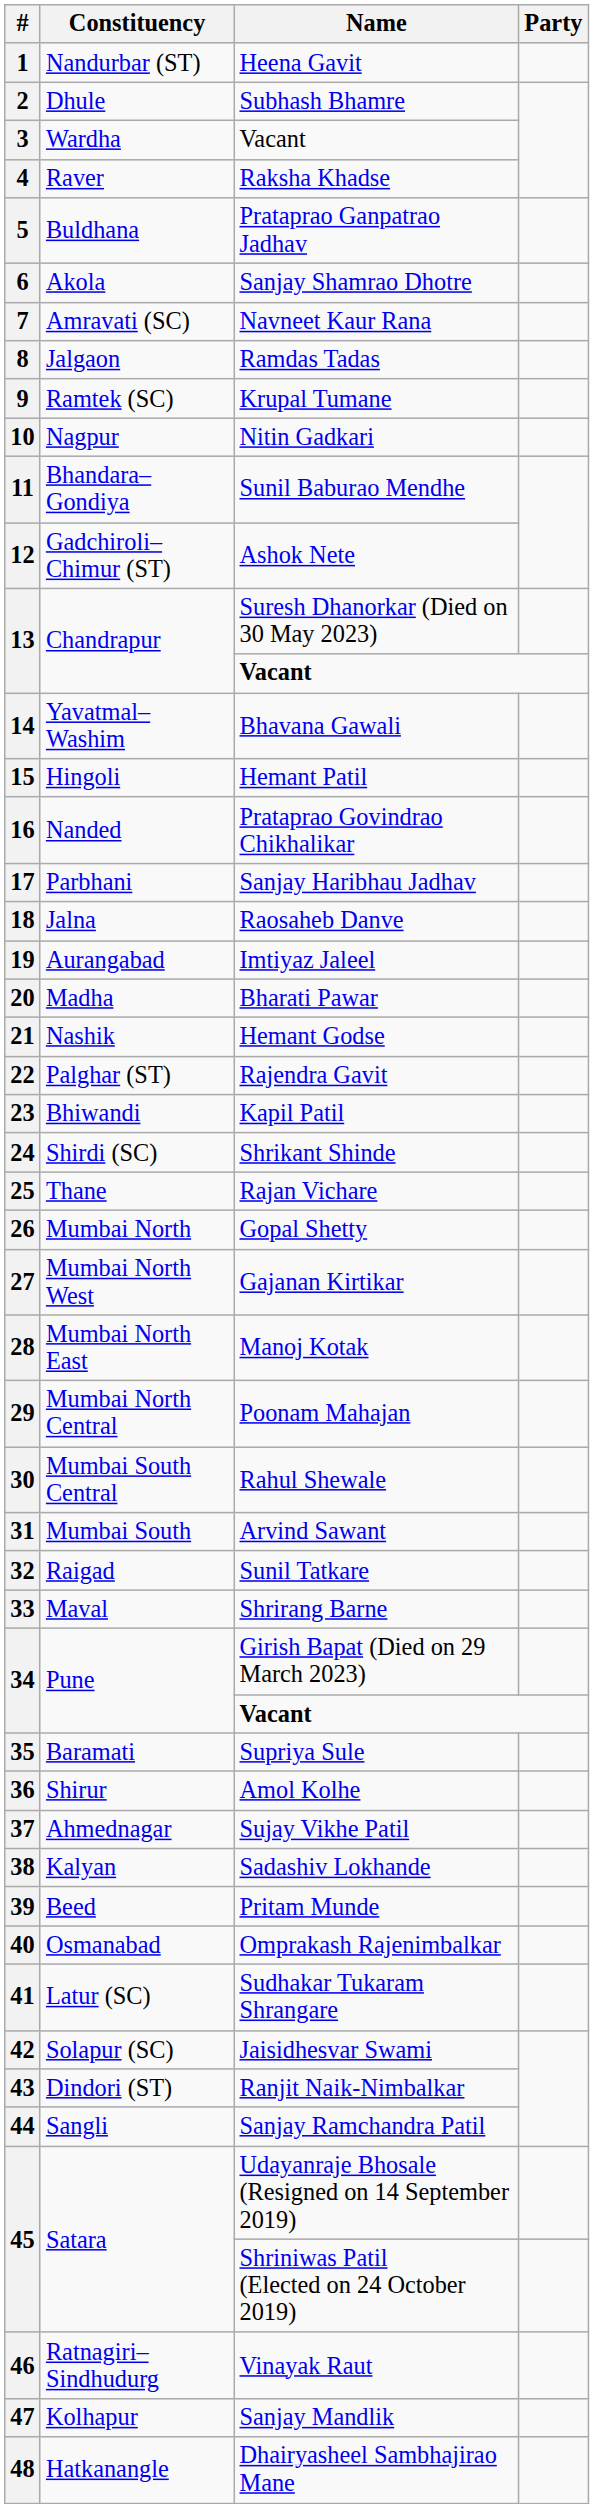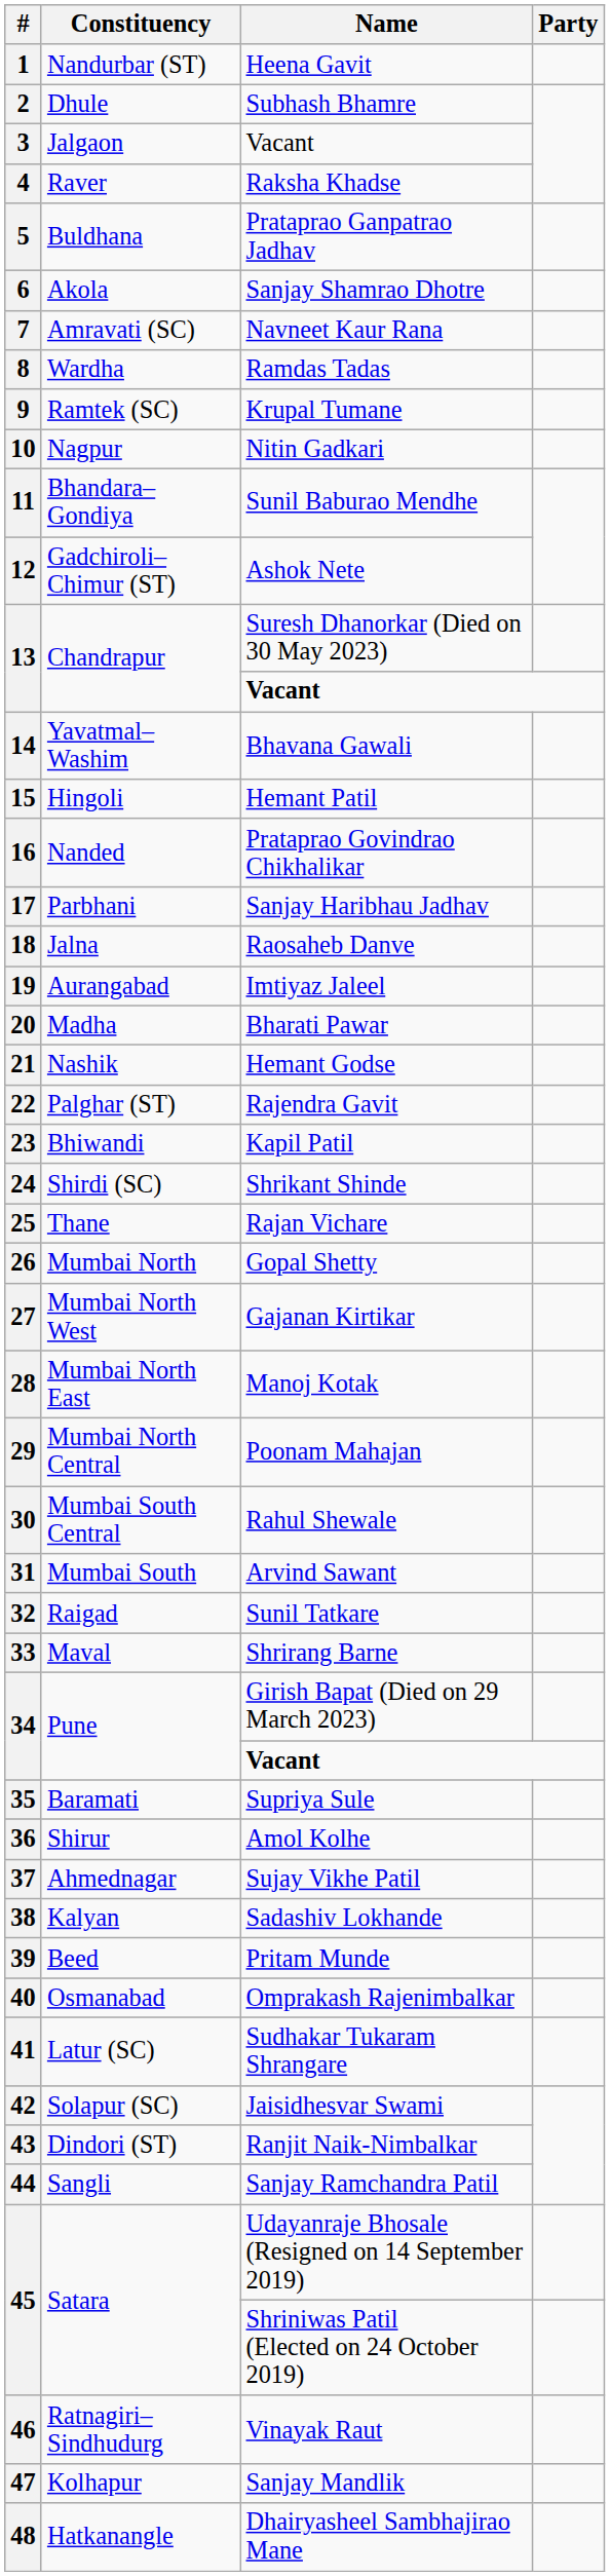3 | Constituency: Wardha -> Jalgaon
8 | Constituency: Jalgaon -> Wardha
